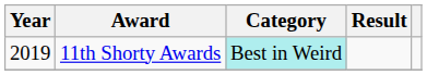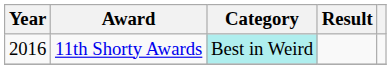11th Shorty Awards | Year: 2019 -> 2016
